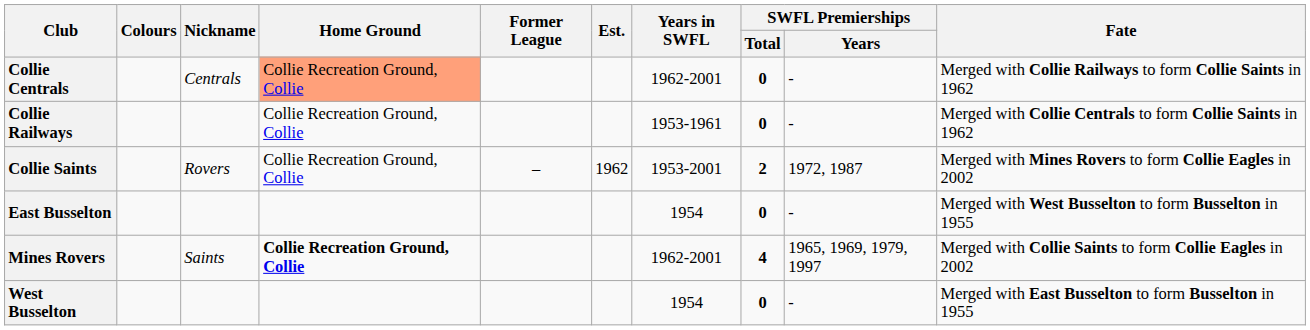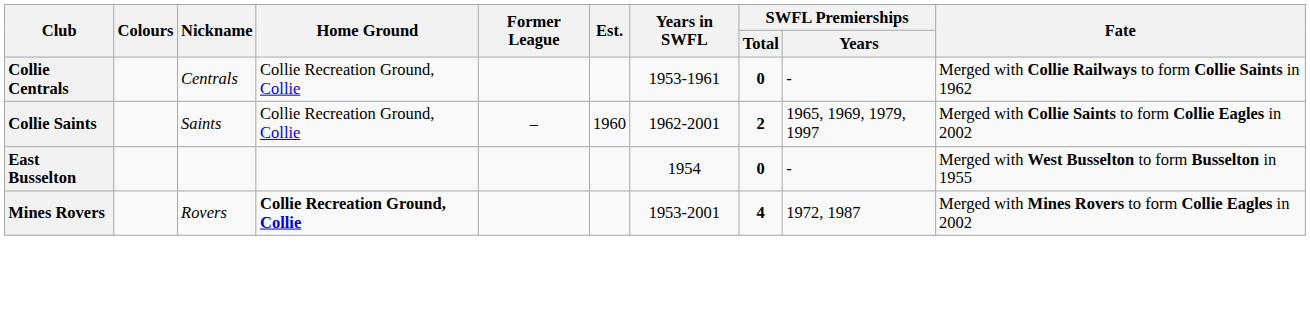Collie Centrals | Home Ground: lightsalmon background -> no background
Collie Centrals | Years in SWFL: 1962-2001 -> 1953-1961
- row: Collie Railways | Collie Recreation Ground, Collie | 1953-1961 | 0 | - | Merged with Collie Centrals to form Collie Saints in 1962
Collie Saints | Nickname: Rovers -> Saints
Collie Saints | Est.: 1962 -> 1960
Collie Saints | Years in SWFL: 1953-2001 -> 1962-2001
Collie Saints | SWFL Premierships / Years: 1972, 1987 -> 1965, 1969, 1979, 1997
Collie Saints | Fate: Merged with Mines Rovers to form Collie Eagles in 2002 -> Merged with Collie Saints to form Collie Eagles in 2002
Mines Rovers | Nickname: Saints -> Rovers
Mines Rovers | Years in SWFL: 1962-2001 -> 1953-2001
Mines Rovers | SWFL Premierships / Years: 1965, 1969, 1979, 1997 -> 1972, 1987
Mines Rovers | Fate: Merged with Collie Saints to form Collie Eagles in 2002 -> Merged with Mines Rovers to form Collie Eagles in 2002
- row: West Busselton | 1954 | 0 | - | Merged with East Busselton to form Busselton in 1955
